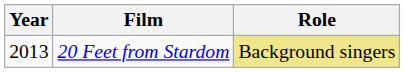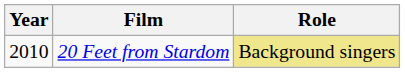20 Feet from Stardom | Year: 2013 -> 2010
